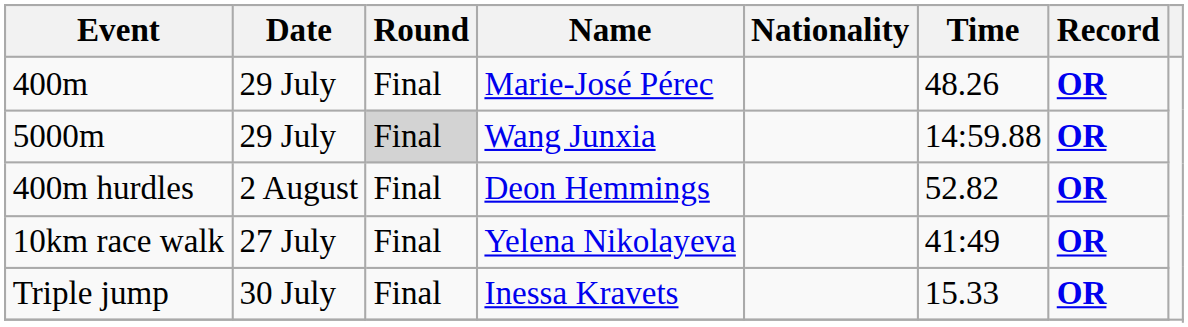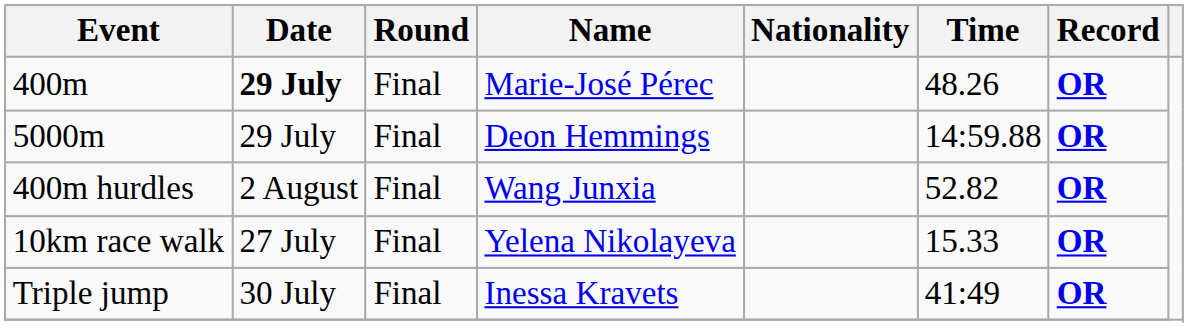400m | Date: normal -> bold
5000m | Round: lightgrey background -> no background
5000m | Name: Wang Junxia -> Deon Hemmings
400m hurdles | Name: Deon Hemmings -> Wang Junxia
10km race walk | Time: 41:49 -> 15.33
Triple jump | Time: 15.33 -> 41:49
